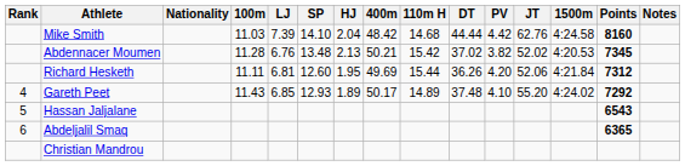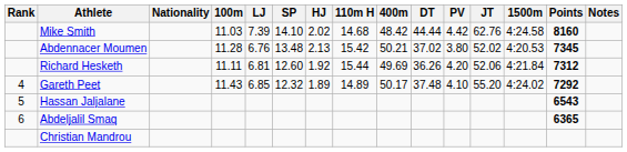columns swapped: 400m <-> 110m H
Mike Smith | HJ: 2.04 -> 2.02
Abdennacer Moumen | PV: 3.82 -> 3.80
Richard Hesketh | HJ: 1.95 -> 1.92
Gareth Peet | SP: 12.93 -> 12.32
